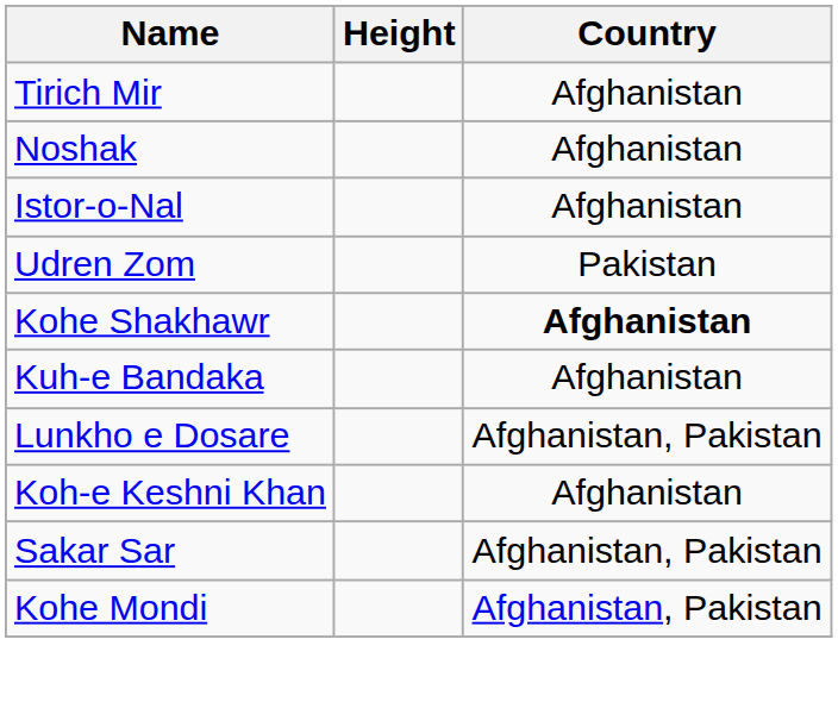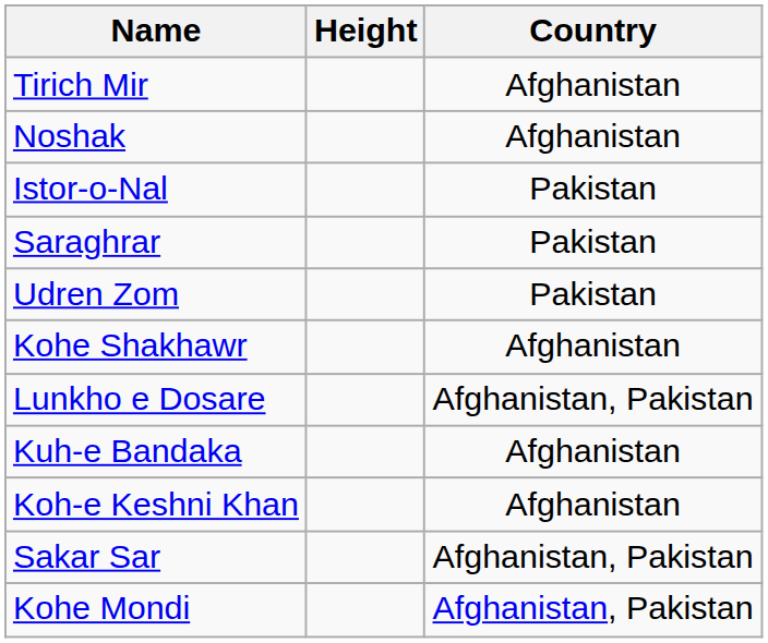Istor-o-Nal | Country: Afghanistan -> Pakistan
+ row: Saraghrar | Pakistan
Kohe Shakhawr | Country: bold -> normal
rows swapped: Lunkho e Dosare <-> Kuh-e Bandaka
